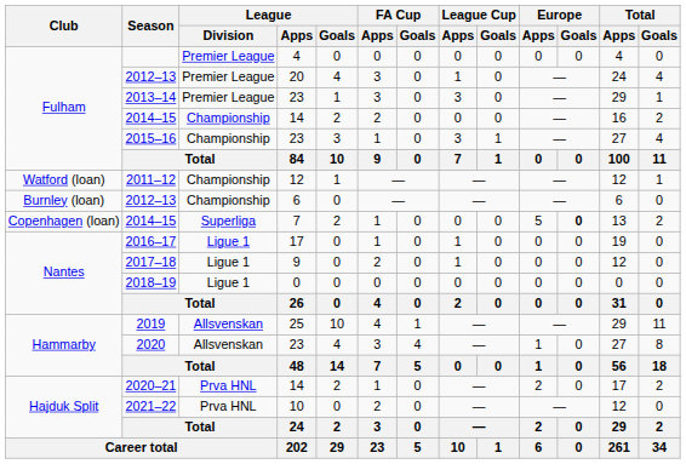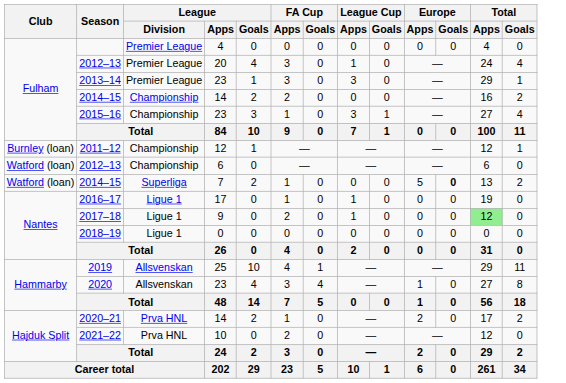2011–12 | Club: Watford (loan) -> Burnley (loan)
2012–13 / 6 | Club: Burnley (loan) -> Watford (loan)
2014–15 / 7 | Club: Copenhagen (loan) -> Watford (loan)
2017–18 | Total / Apps: no background -> lightgreen background
